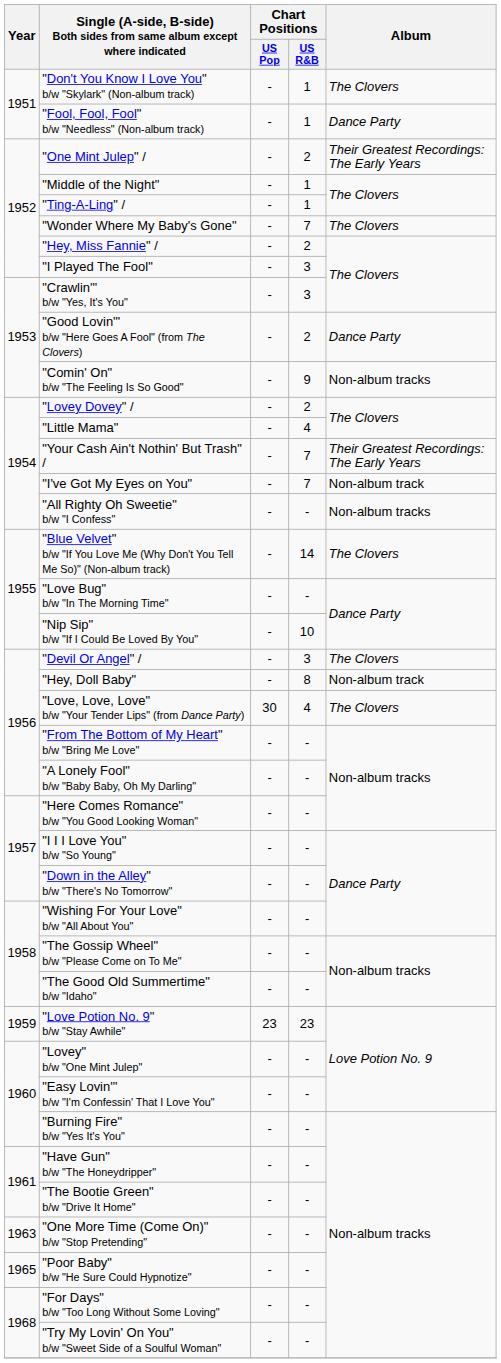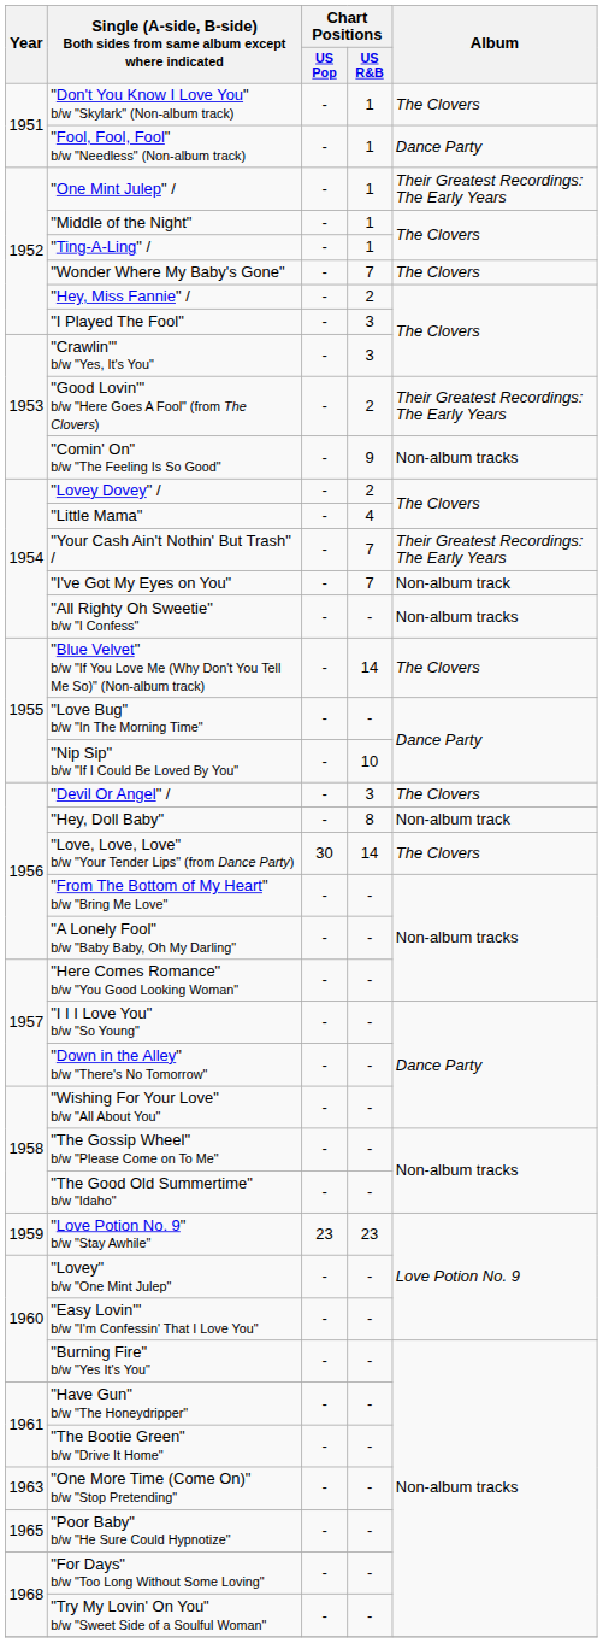"One Mint Julep" / | Chart Positions / US R&B: 2 -> 1
"Good Lovin'" b/w "Here Goes A Fool" (from The Clovers) | Album: Dance Party -> Their Greatest Recordings: The Early Years
"Love, Love, Love" b/w "Your Tender Lips" (from Dance Party) | Chart Positions / US R&B: 4 -> 14
